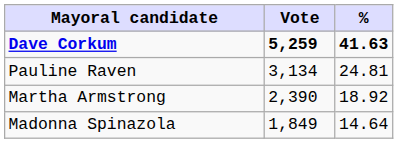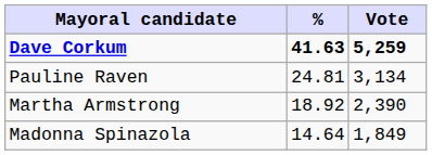columns swapped: Vote <-> %
